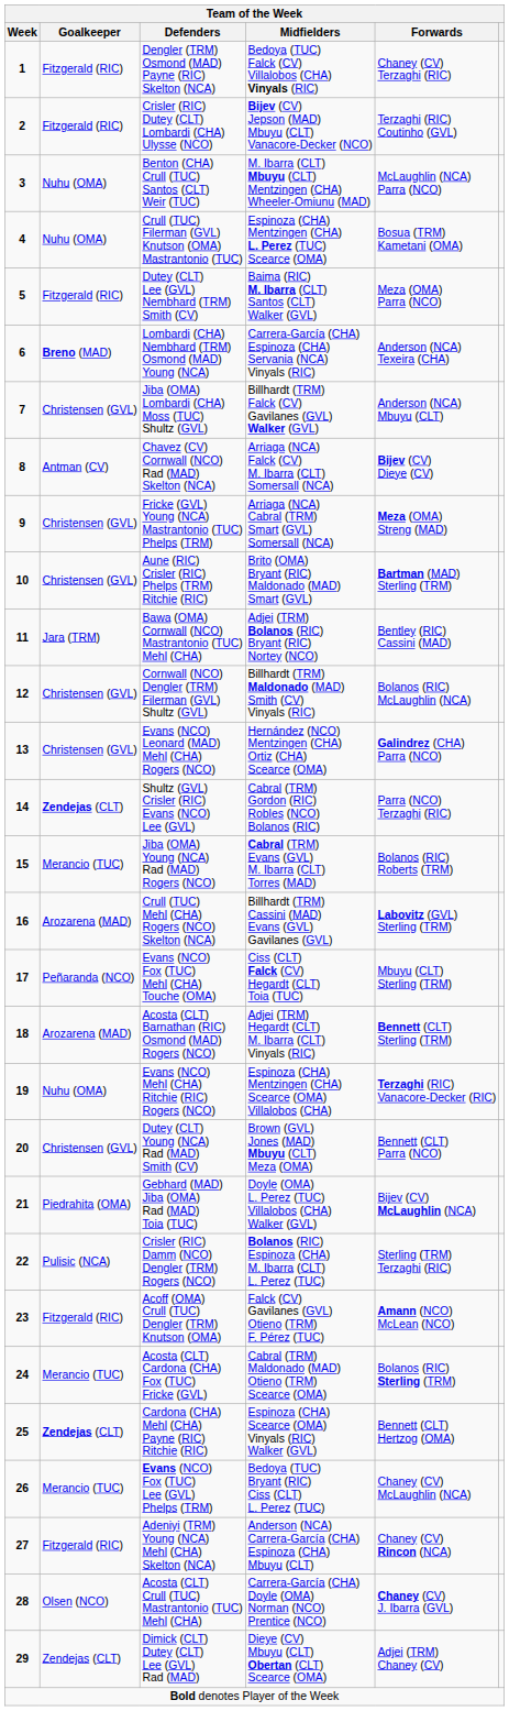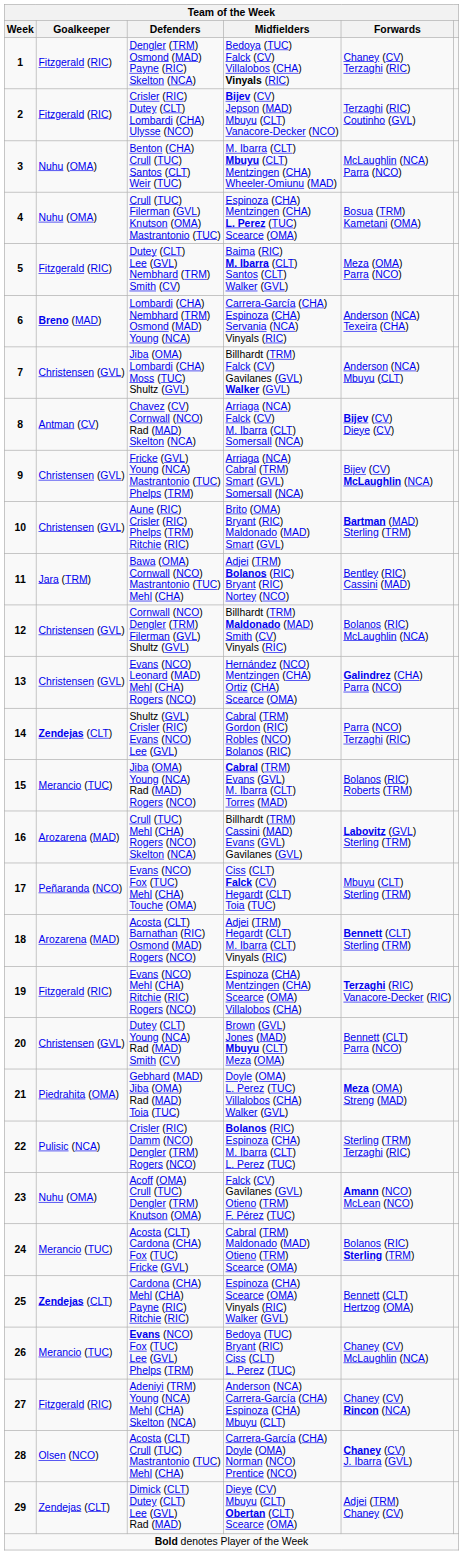Fricke (GVL) Young (NCA) Mastrantonio (TUC) Phelps (TRM) | Forwards: Meza (OMA) Streng (MAD) -> Bijev (CV) McLaughlin (NCA)
Evans (NCO) Mehl (CHA) Ritchie (RIC) Rogers (NCO) | Goalkeeper: Nuhu (OMA) -> Fitzgerald (RIC)
Gebhard (MAD) Jiba (OMA) Rad (MAD) Toia (TUC) | Forwards: Bijev (CV) McLaughlin (NCA) -> Meza (OMA) Streng (MAD)
Acoff (OMA) Crull (TUC) Dengler (TRM) Knutson (OMA) | Goalkeeper: Fitzgerald (RIC) -> Nuhu (OMA)
